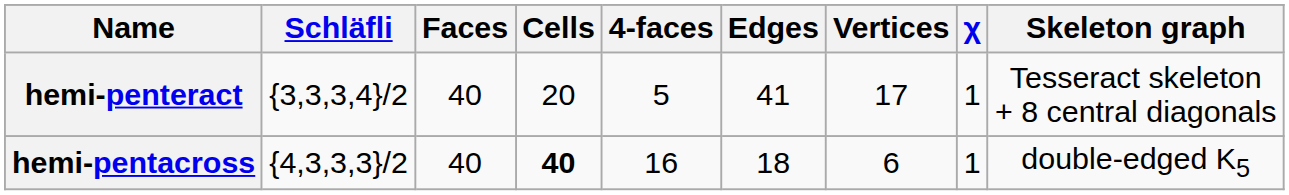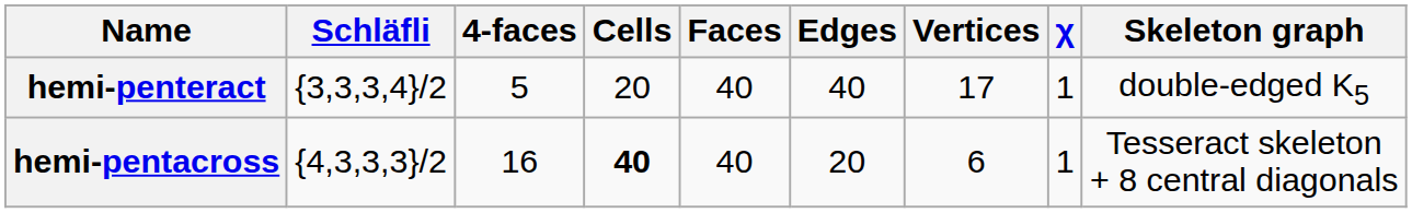columns swapped: 4-faces <-> Faces
hemi-penteract | Edges: 41 -> 40
hemi-penteract | Skeleton graph: Tesseract skeleton + 8 central diagonals -> double-edged K5
hemi-pentacross | Edges: 18 -> 20
hemi-pentacross | Skeleton graph: double-edged K5 -> Tesseract skeleton + 8 central diagonals
